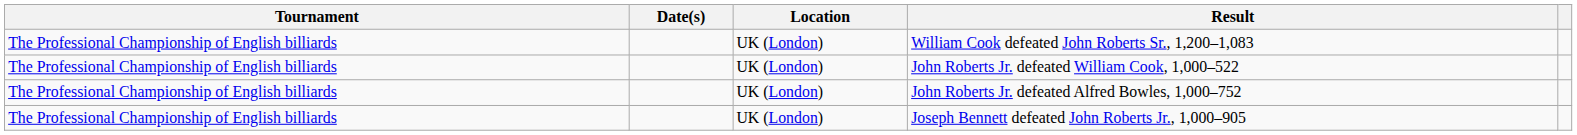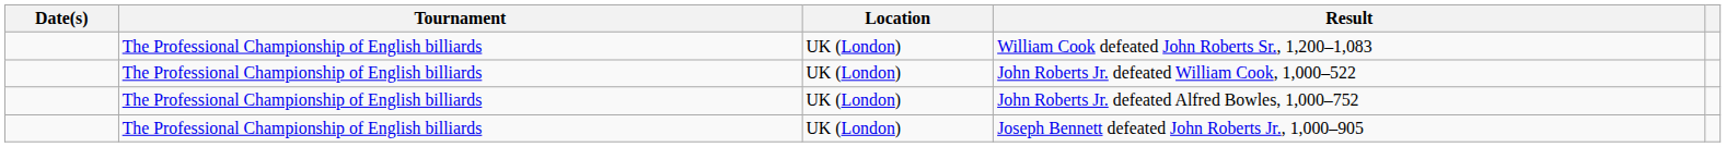columns swapped: Date(s) <-> Tournament
